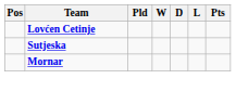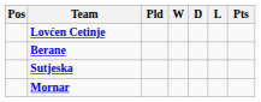+ row: Berane
